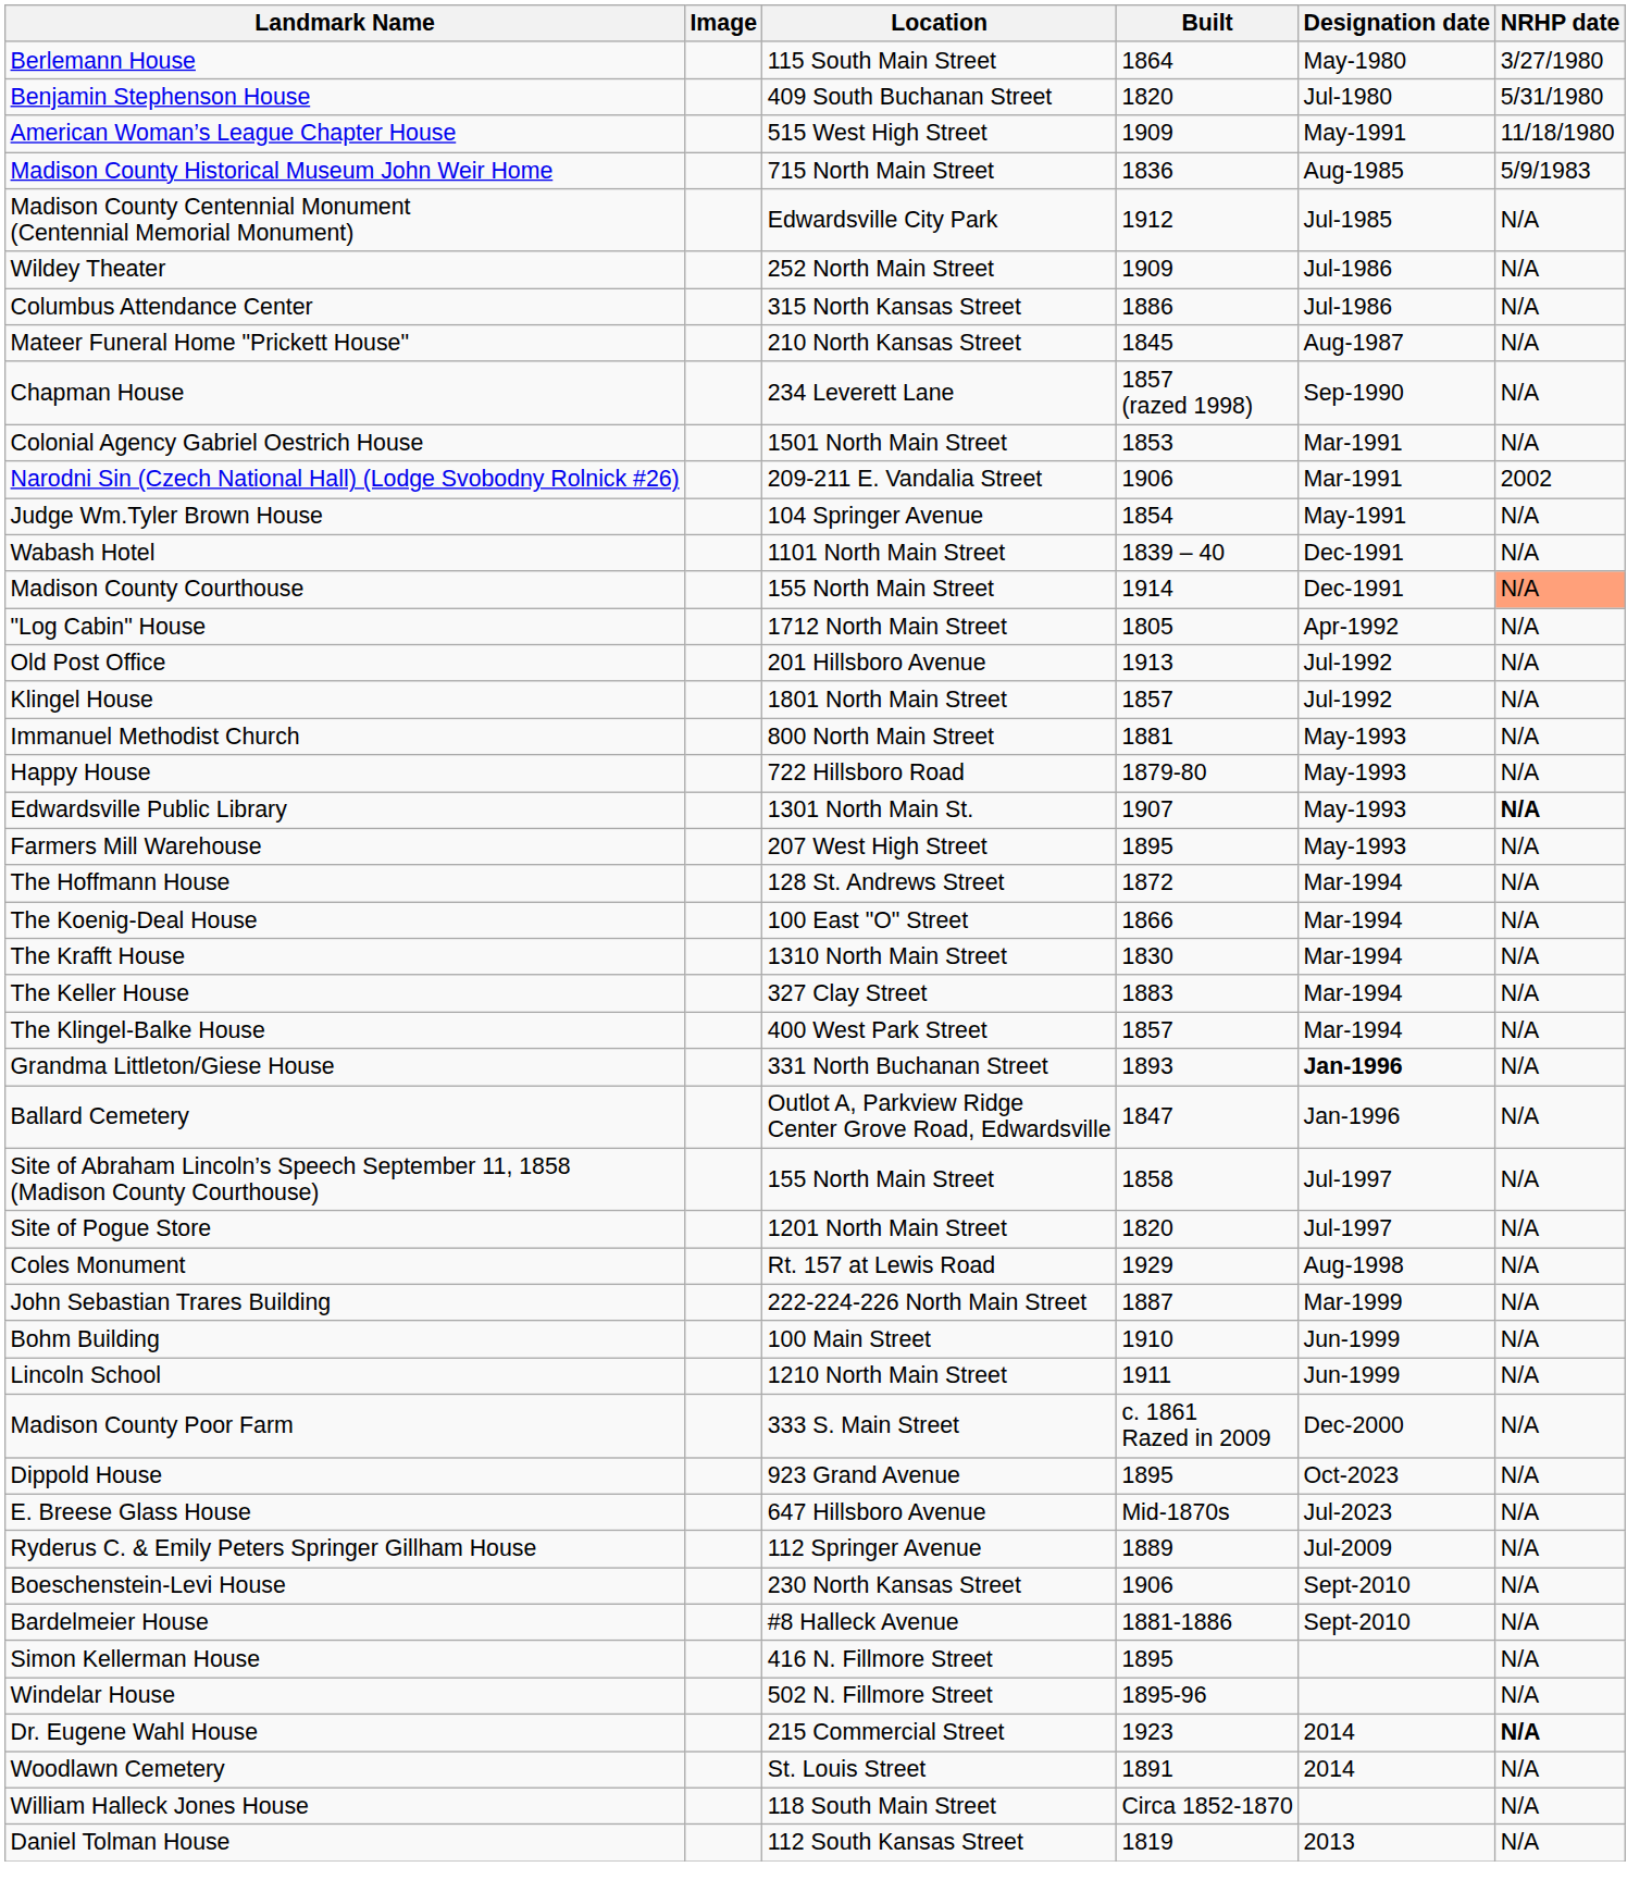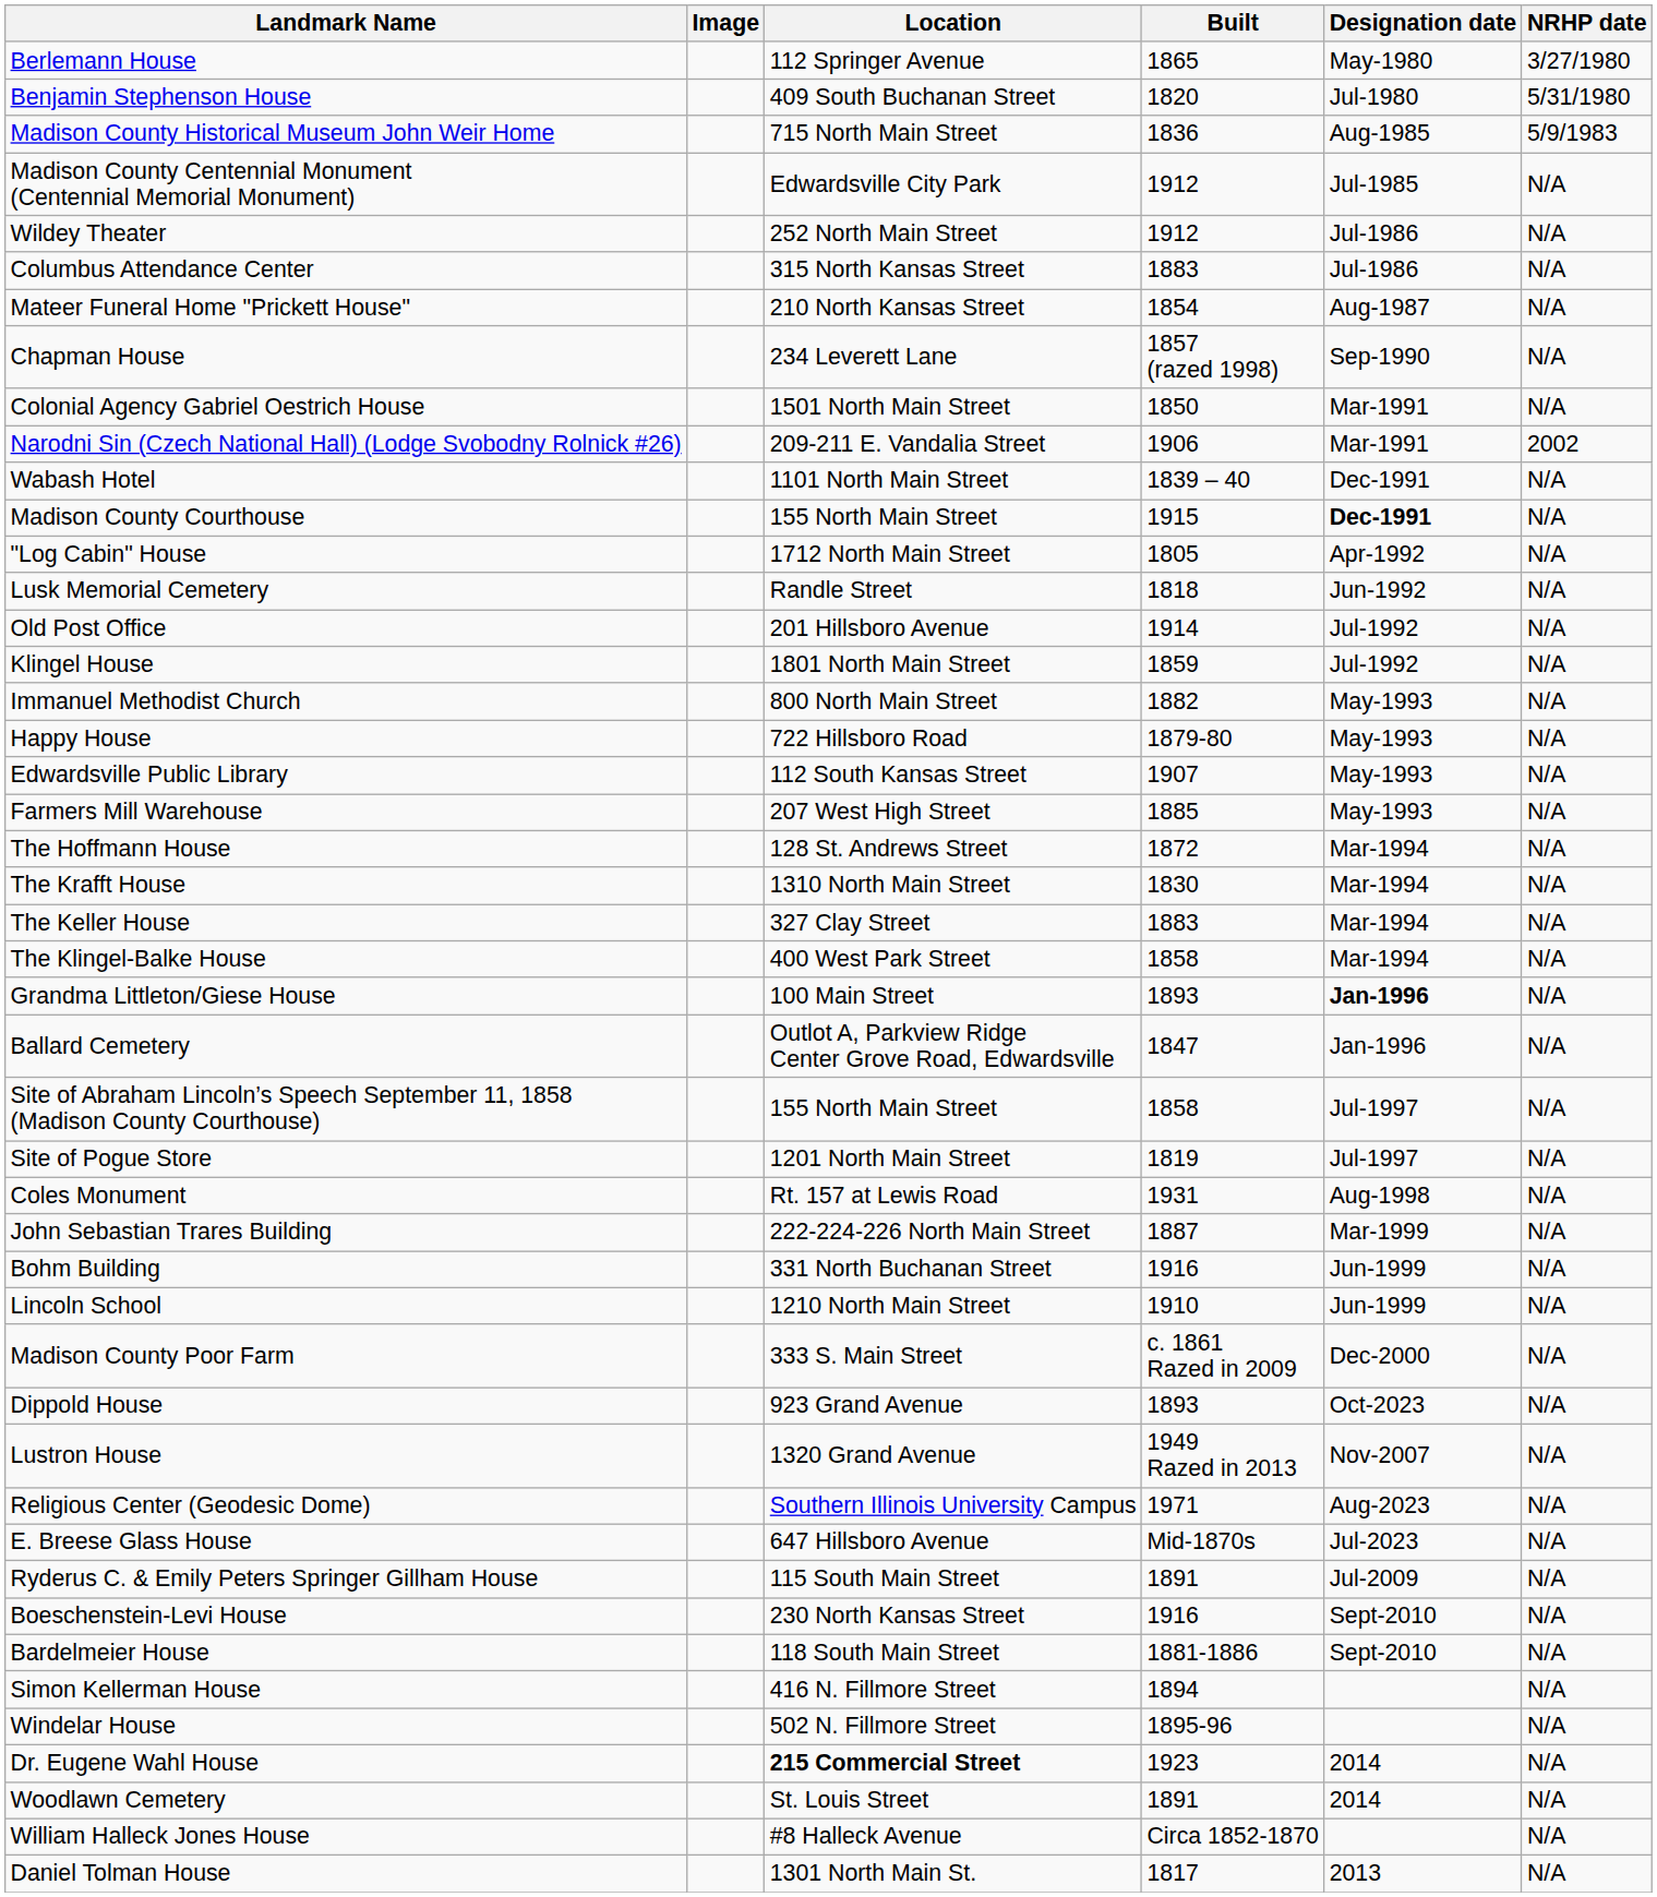Berlemann House | Location: 115 South Main Street -> 112 Springer Avenue
Berlemann House | Built: 1864 -> 1865
- row: American Woman’s League Chapter House | 515 West High Street | 1909 | May-1991 | 11/18/1980
Wildey Theater | Built: 1909 -> 1912
Columbus Attendance Center | Built: 1886 -> 1883
Mateer Funeral Home "Prickett House" | Built: 1845 -> 1854
Colonial Agency Gabriel Oestrich House | Built: 1853 -> 1850
- row: Judge Wm.Tyler Brown House | 104 Springer Avenue | 1854 | May-1991 | N/A
Madison County Courthouse | Built: 1914 -> 1915
Madison County Courthouse | Designation date: normal -> bold
Madison County Courthouse | NRHP date: lightsalmon background -> no background
+ row: Lusk Memorial Cemetery | Randle Street | 1818 | Jun-1992 | N/A
Old Post Office | Built: 1913 -> 1914
Klingel House | Built: 1857 -> 1859
Immanuel Methodist Church | Built: 1881 -> 1882
Edwardsville Public Library | Location: 1301 North Main St. -> 112 South Kansas Street
Edwardsville Public Library | NRHP date: bold -> normal
Farmers Mill Warehouse | Built: 1895 -> 1885
- row: The Koenig-Deal House | 100 East "O" Street | 1866 | Mar-1994 | N/A
The Klingel-Balke House | Built: 1857 -> 1858
Grandma Littleton/Giese House | Location: 331 North Buchanan Street -> 100 Main Street
Site of Pogue Store | Built: 1820 -> 1819
Coles Monument | Built: 1929 -> 1931
Bohm Building | Location: 100 Main Street -> 331 North Buchanan Street
Bohm Building | Built: 1910 -> 1916
Lincoln School | Built: 1911 -> 1910
Dippold House | Built: 1895 -> 1893
+ row: Lustron House | 1320 Grand Avenue | 1949 Razed in 2013 | Nov-2007 | N/A
+ row: Religious Center (Geodesic Dome) | Southern Illinois University Campus | 1971 | Aug-2023 | N/A
Ryderus C. & Emily Peters Springer Gillham House | Location: 112 Springer Avenue -> 115 South Main Street
Ryderus C. & Emily Peters Springer Gillham House | Built: 1889 -> 1891
Boeschenstein-Levi House | Built: 1906 -> 1916
Bardelmeier House | Location: #8 Halleck Avenue -> 118 South Main Street
Simon Kellerman House | Built: 1895 -> 1894
Dr. Eugene Wahl House | Location: normal -> bold
Dr. Eugene Wahl House | NRHP date: bold -> normal
William Halleck Jones House | Location: 118 South Main Street -> #8 Halleck Avenue
Daniel Tolman House | Location: 112 South Kansas Street -> 1301 North Main St.
Daniel Tolman House | Built: 1819 -> 1817
